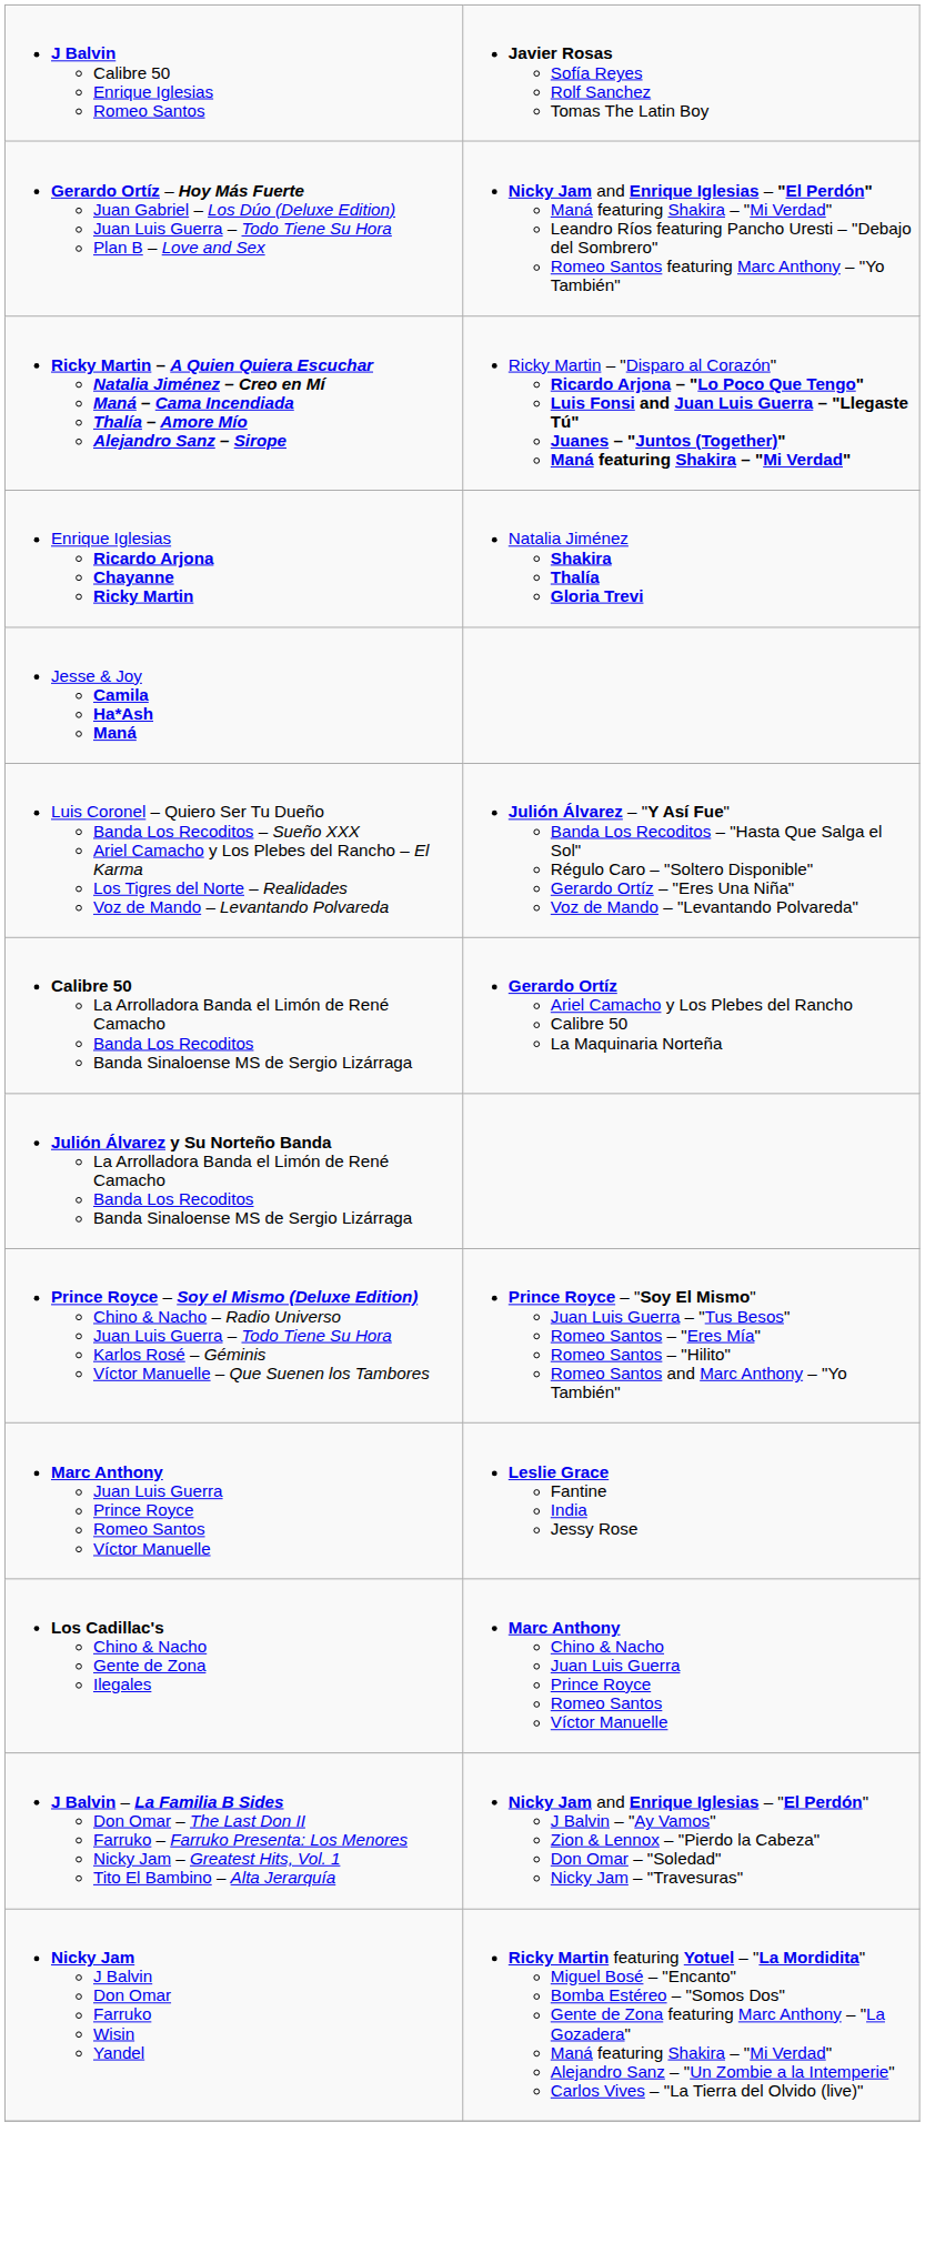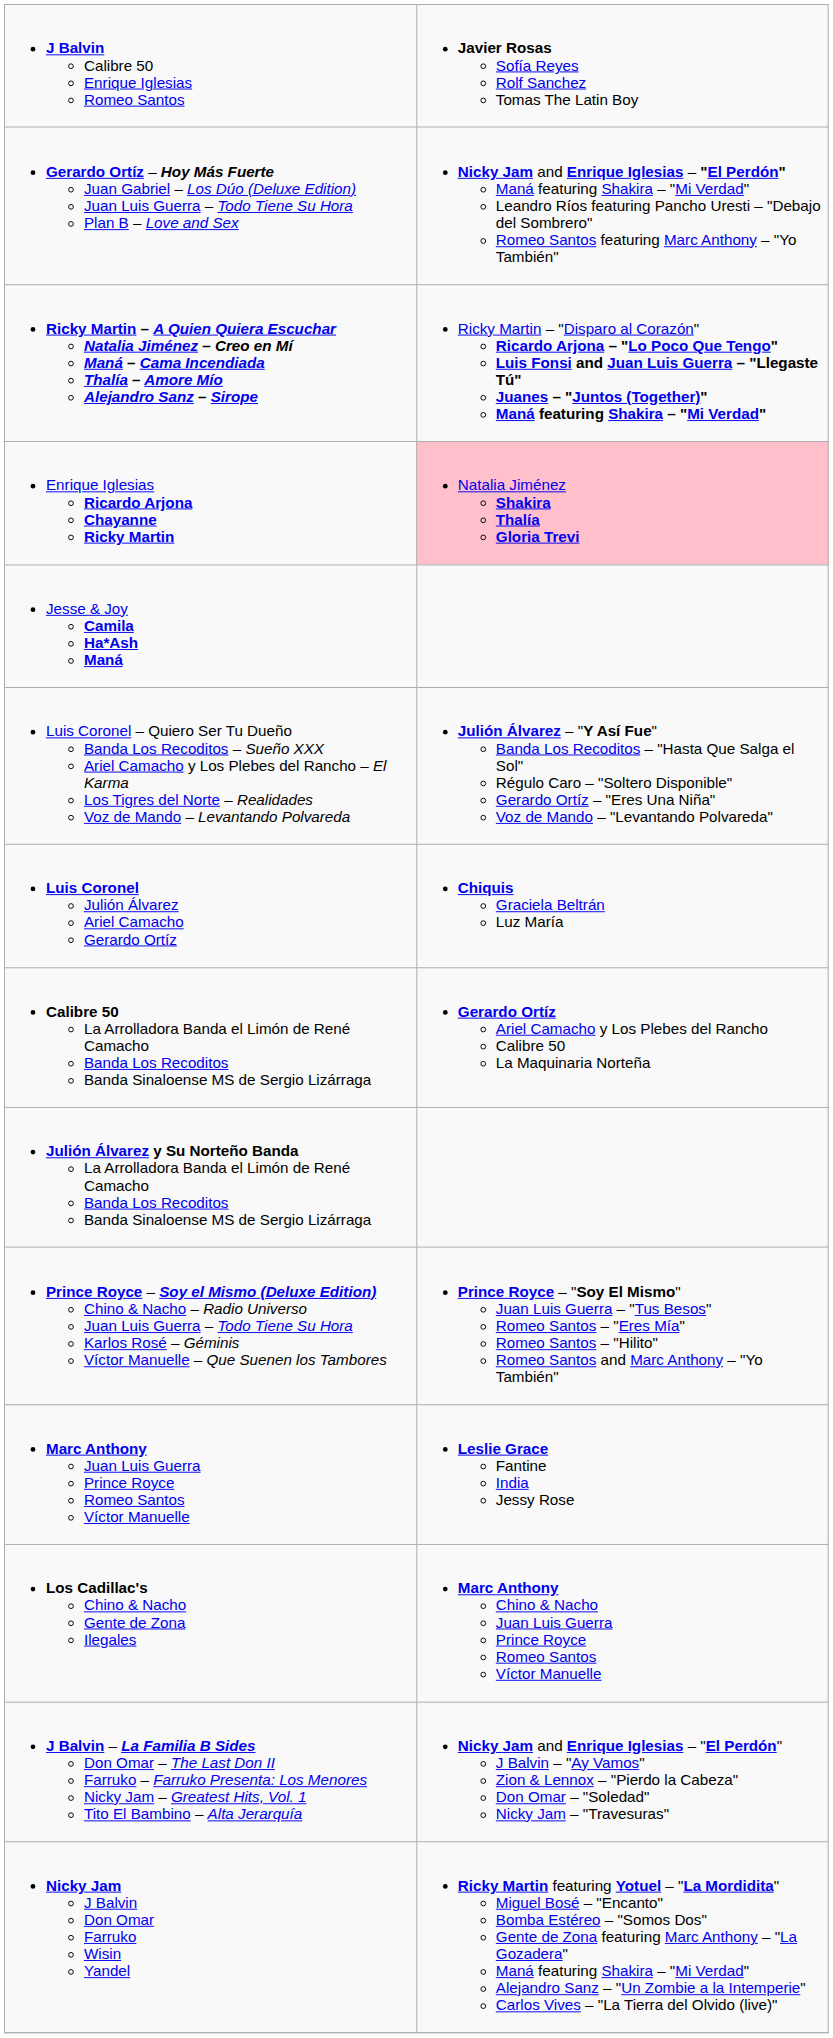Enrique Iglesias Ricardo Arjona Chayanne Ricky Martin | column 2: no background -> pink background
+ row: Luis Coronel Julión Álvarez Ariel Camacho Gerardo Ortíz | Chiquis Graciela Beltrán Luz María
